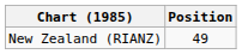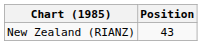New Zealand (RIANZ) | Position: 49 -> 43
